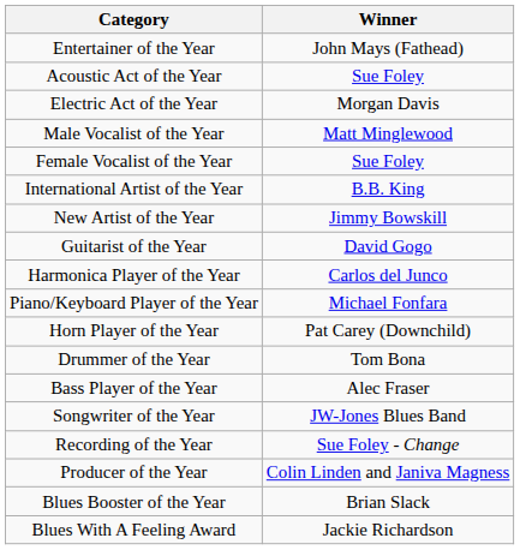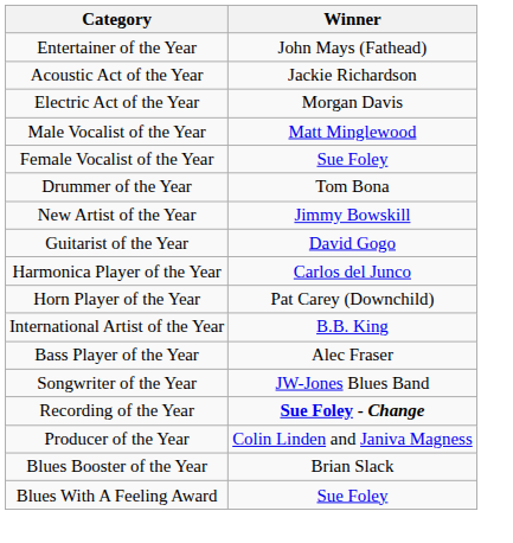Acoustic Act of the Year | Winner: Sue Foley -> Jackie Richardson
rows swapped: International Artist of the Year <-> Drummer of the Year
- row: Piano/Keyboard Player of the Year | Michael Fonfara
Recording of the Year | Winner: normal -> bold
Blues With A Feeling Award | Winner: Jackie Richardson -> Sue Foley
